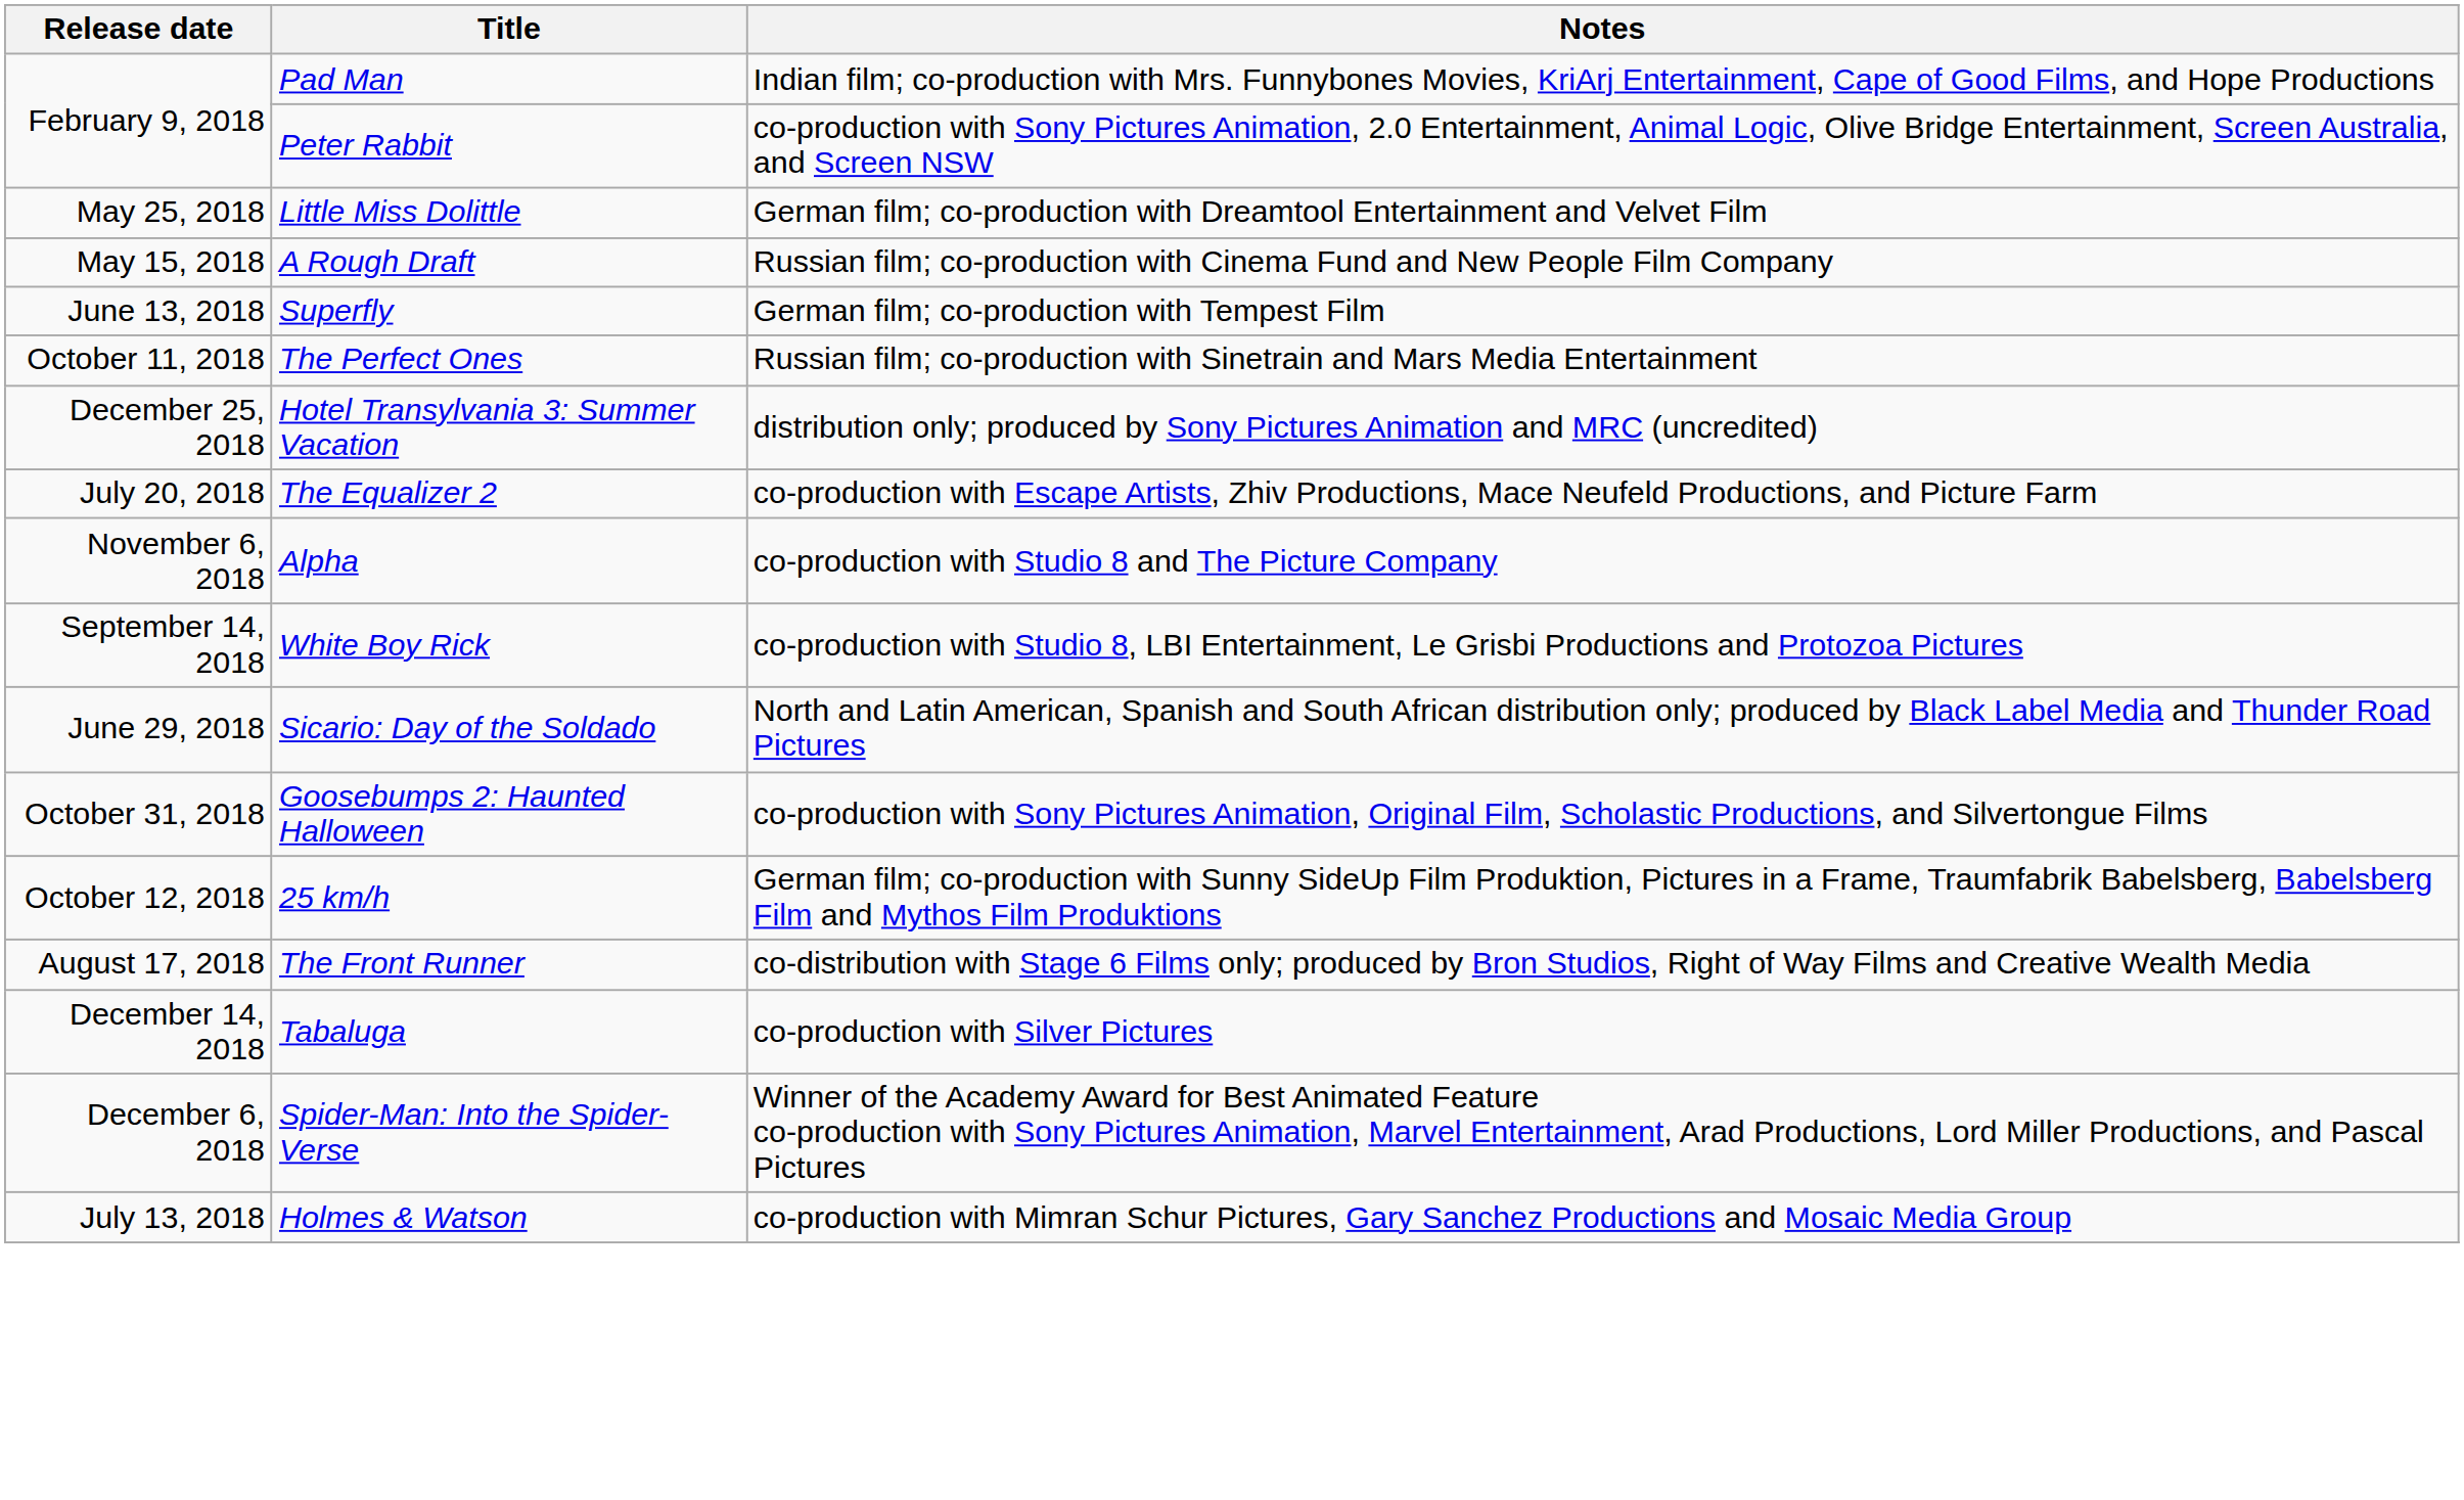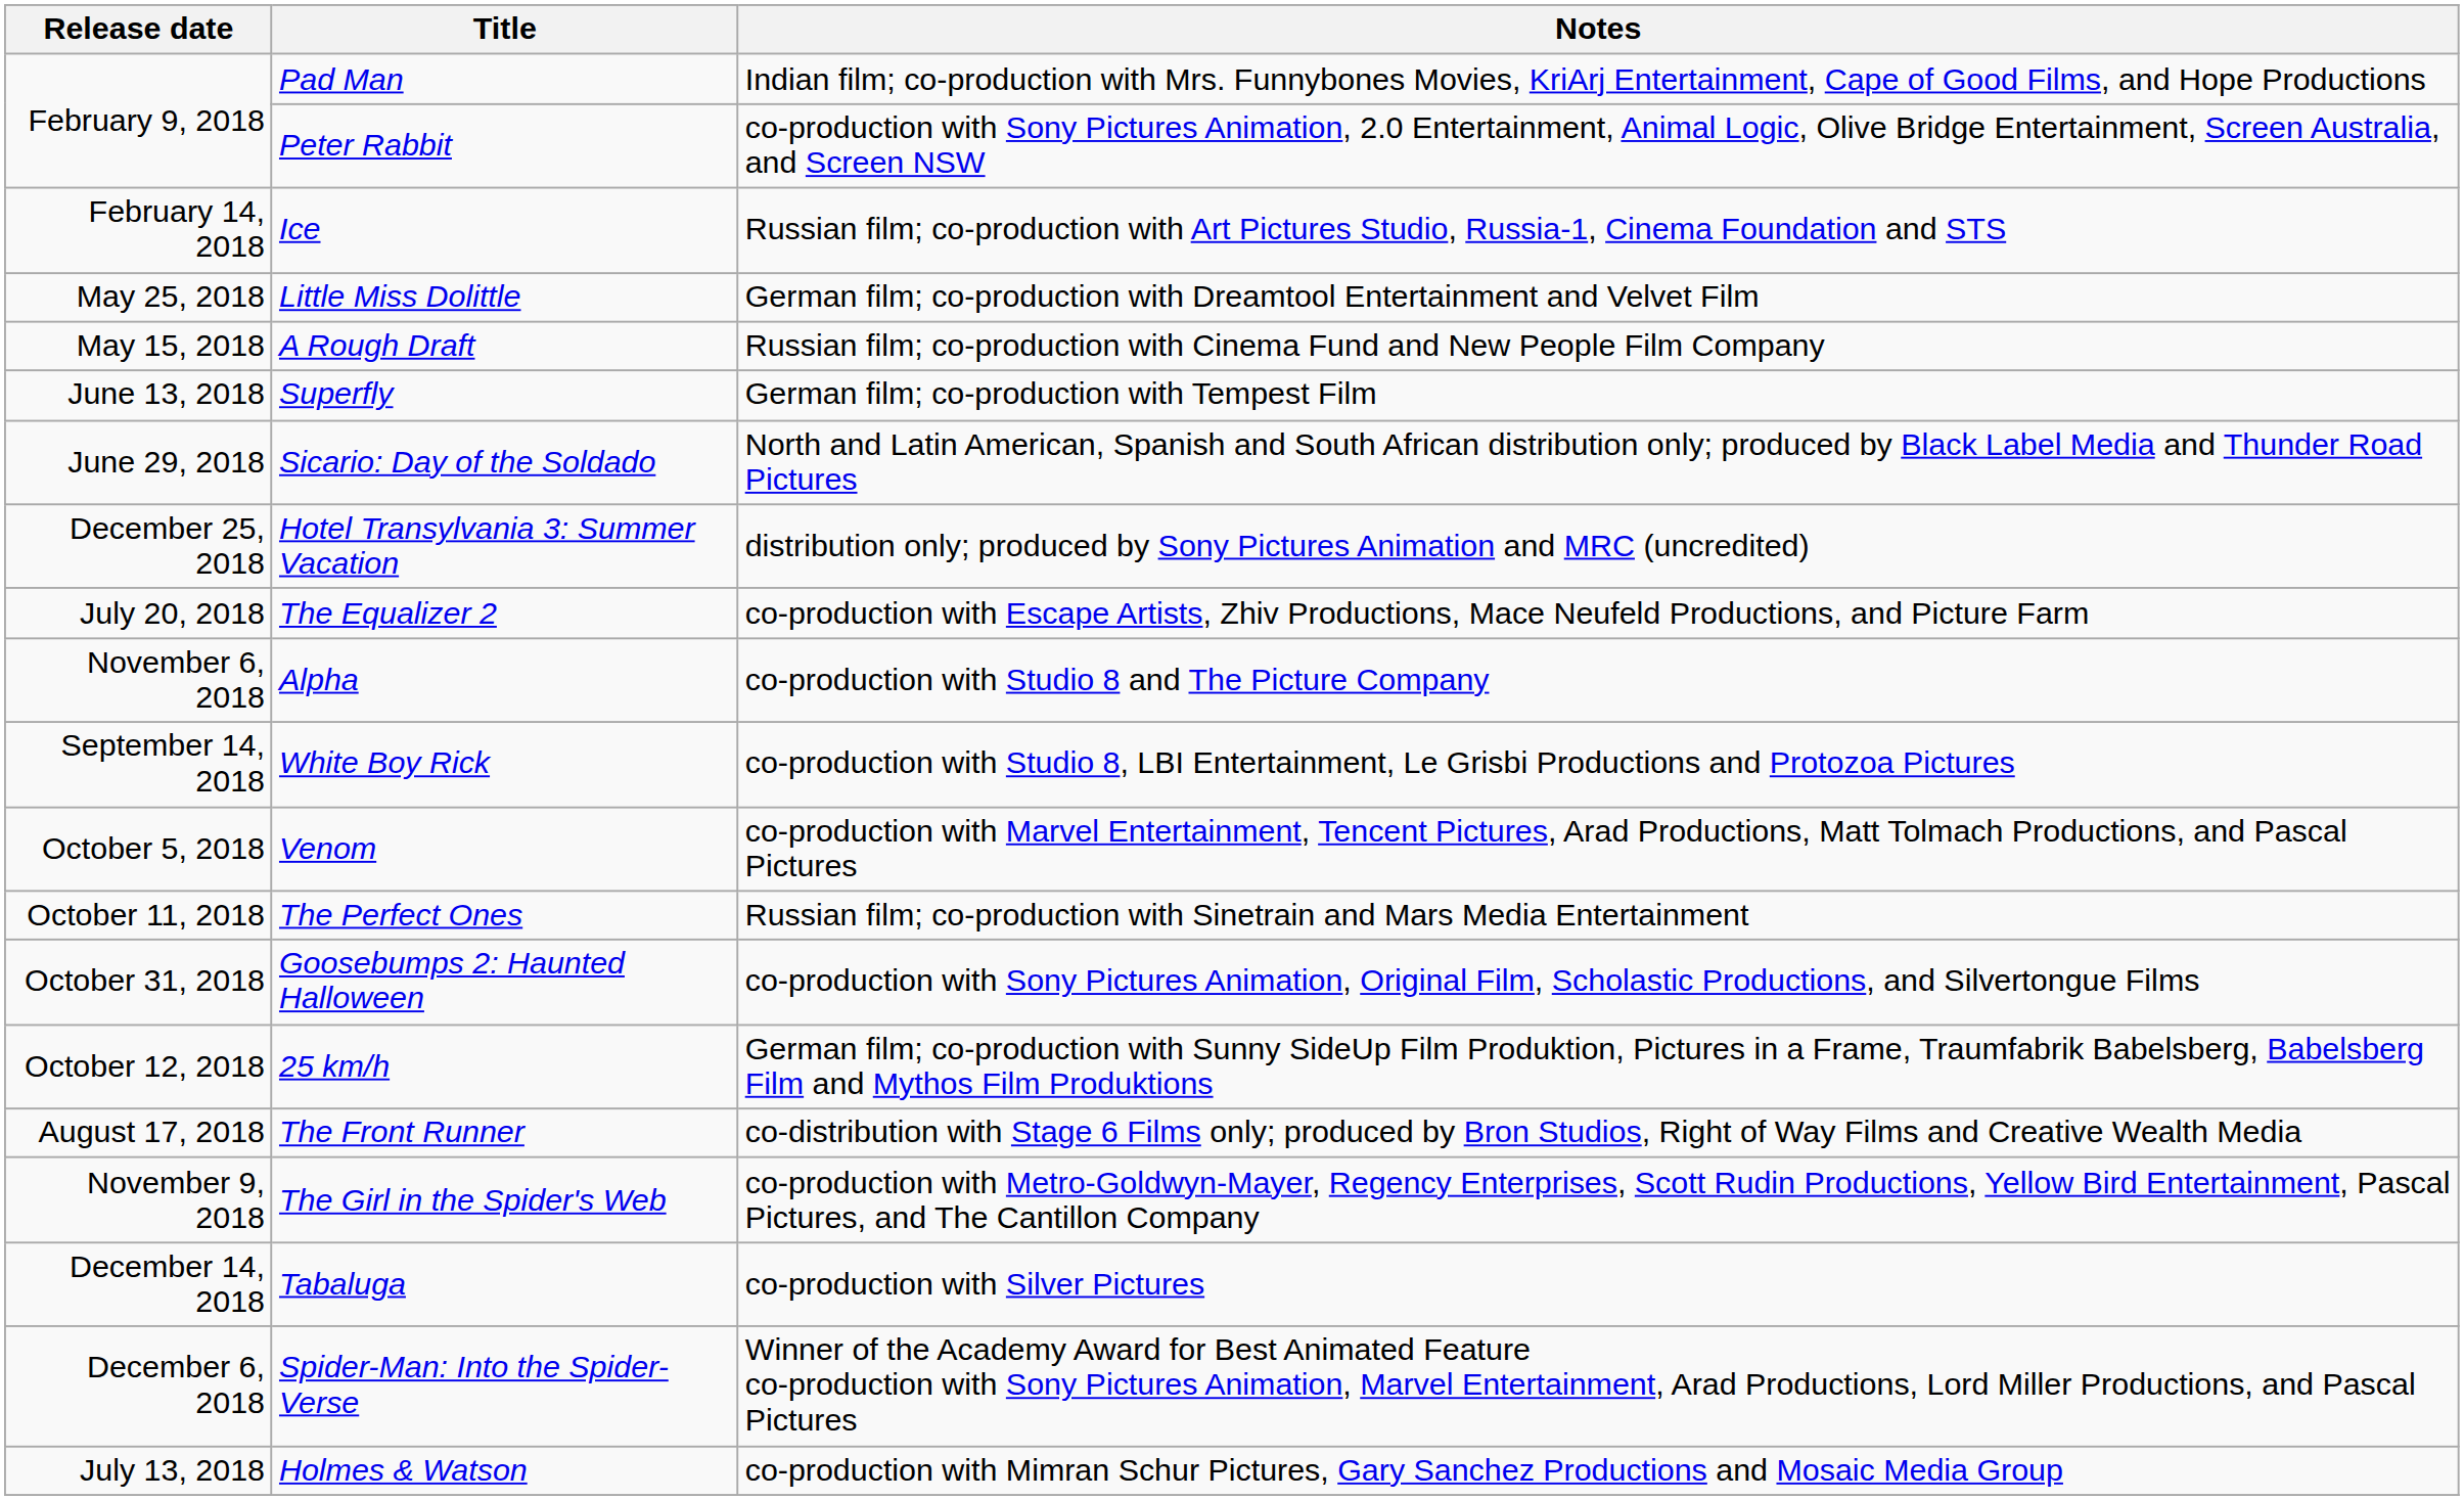+ row: February 14, 2018 | Ice | Russian film; co-production with Art Pictures Studio, Russia-1, Cinema Foundation and STS
rows swapped: Sicario: Day of the Soldado <-> The Perfect Ones
+ row: October 5, 2018 | Venom | co-production with Marvel Entertainment, Tencent Pictures, Arad Productions, Matt Tolmach Productions, and Pascal Pictures
+ row: November 9, 2018 | The Girl in the Spider's Web | co-production with Metro-Goldwyn-Mayer, Regency Enterprises, Scott Rudin Productions, Yellow Bird Entertainment, Pascal Pictures, and The Cantillon Company
